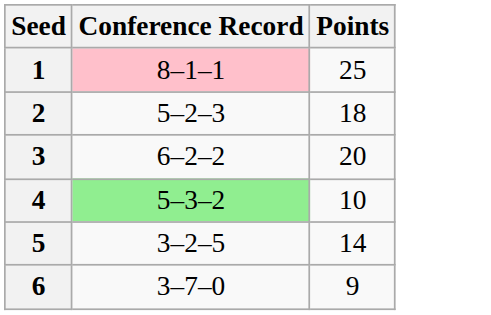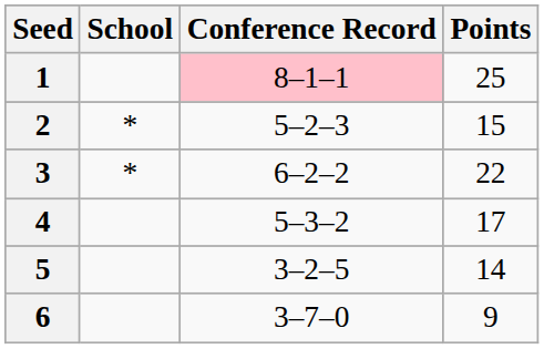+ column: School | * | *
2 | Points: 18 -> 15
3 | Points: 20 -> 22
4 | Conference Record: lightgreen background -> no background
4 | Points: 10 -> 17
